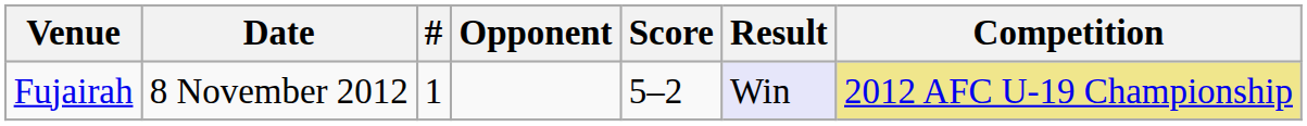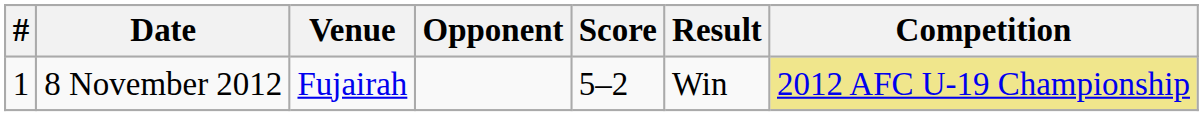columns swapped: # <-> Venue
8 November 2012 | Result: lavender background -> no background
